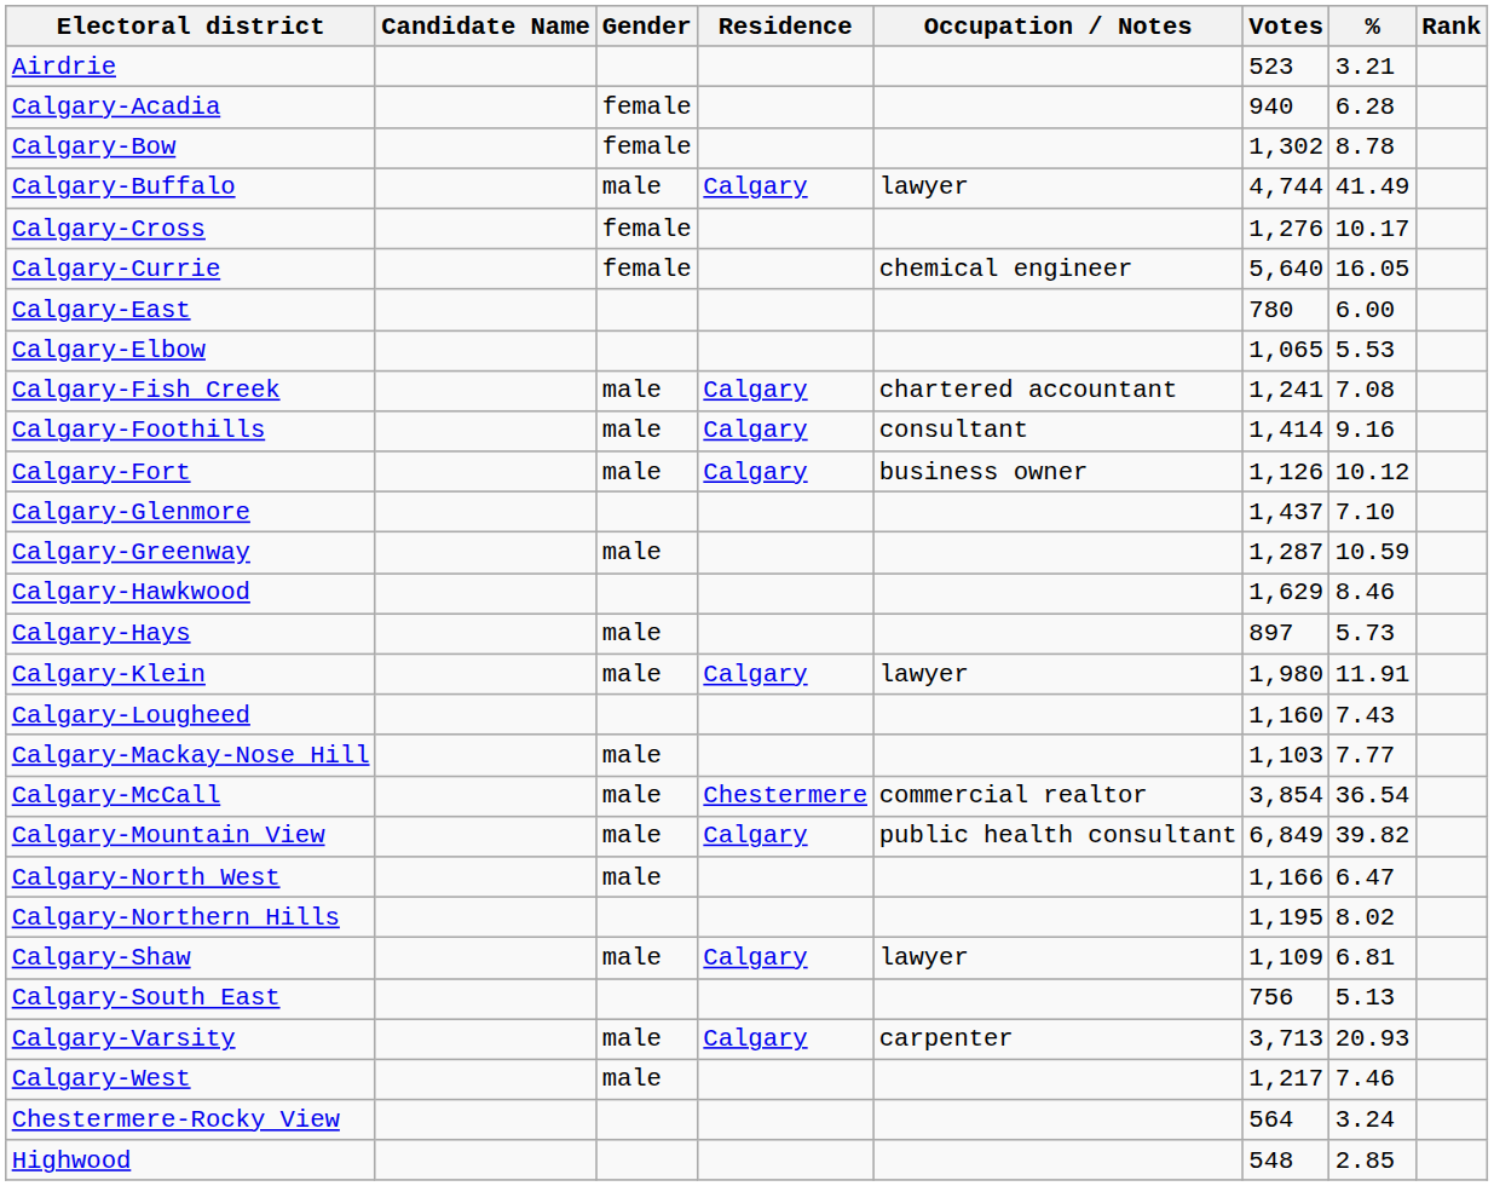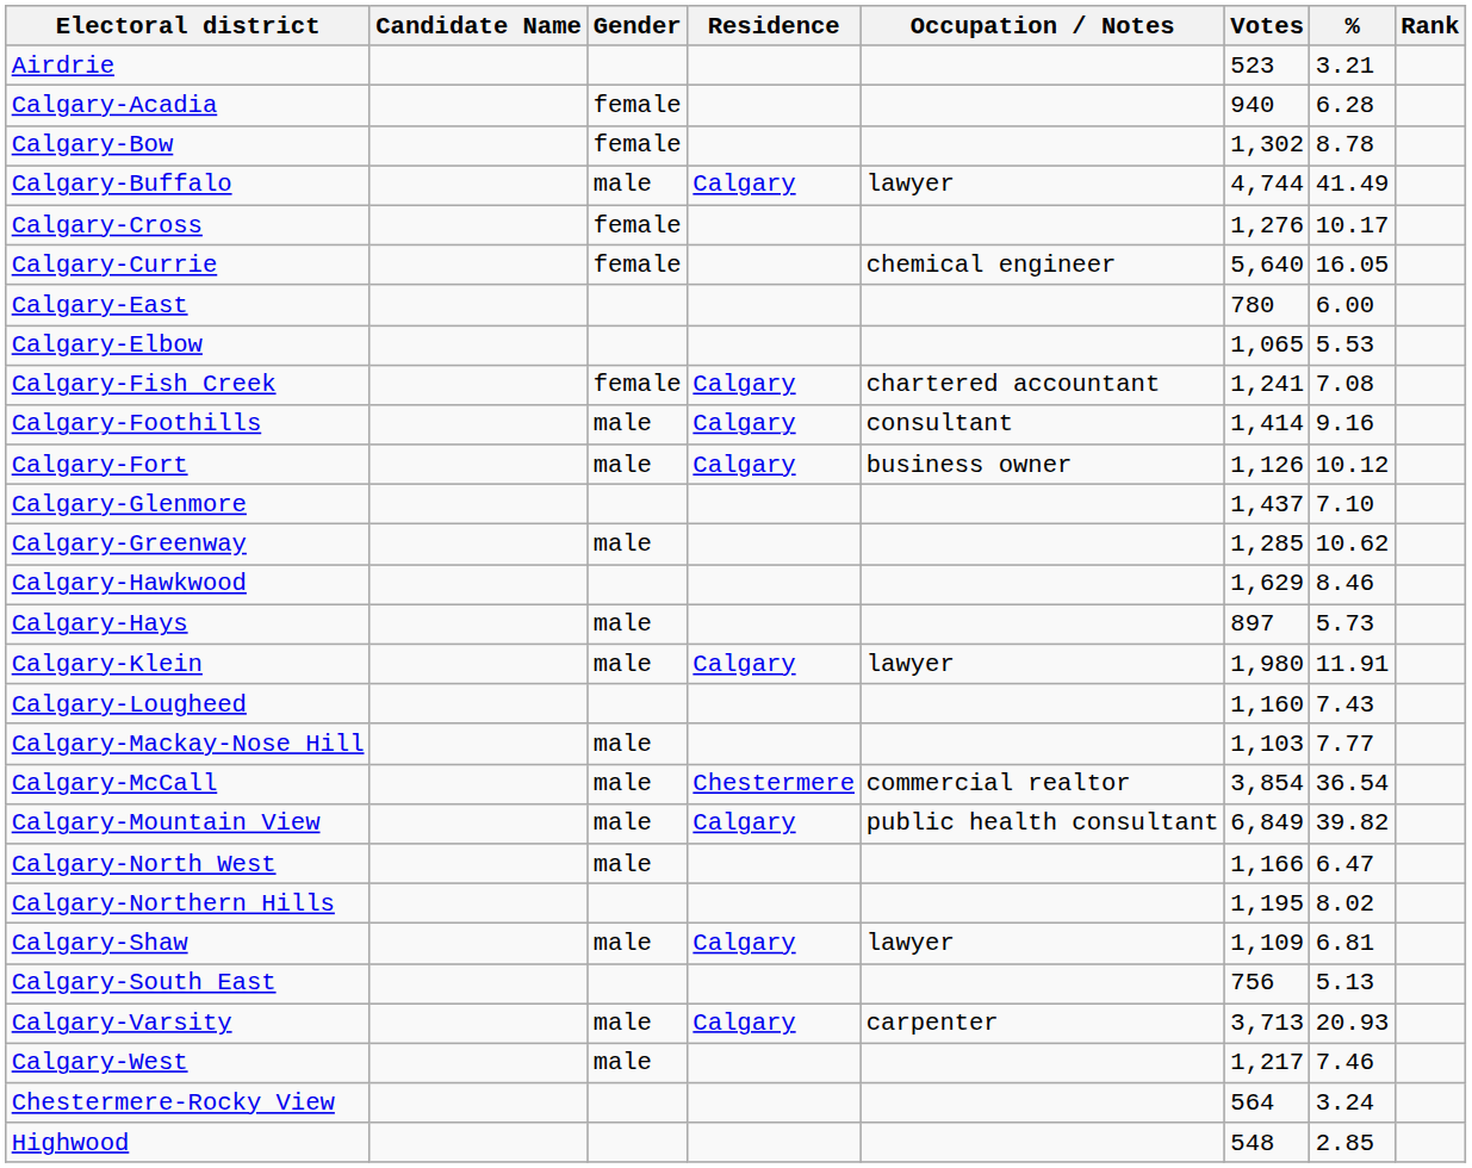Calgary-Fish Creek | Gender: male -> female
Calgary-Greenway | Votes: 1,287 -> 1,285
Calgary-Greenway | %: 10.59 -> 10.62
